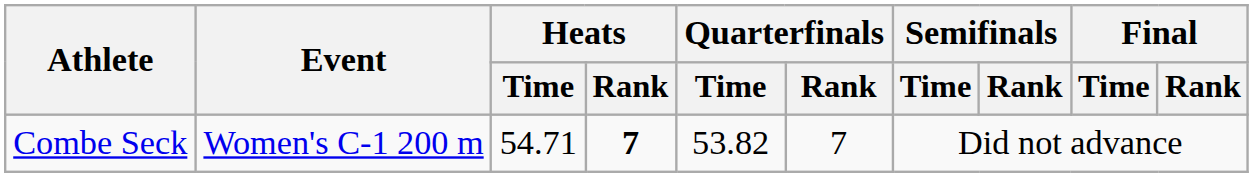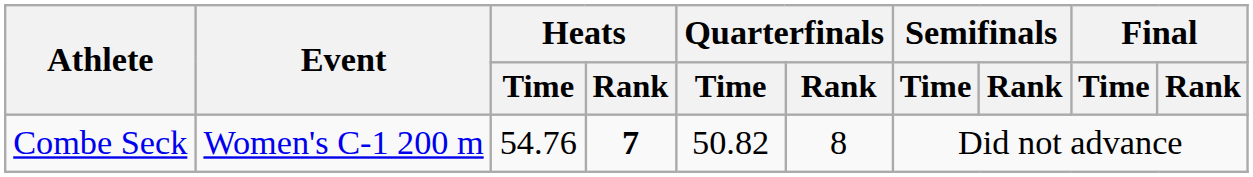Combe Seck | Heats / Time: 54.71 -> 54.76
Combe Seck | Quarterfinals / Time: 53.82 -> 50.82
Combe Seck | Quarterfinals / Rank: 7 -> 8
